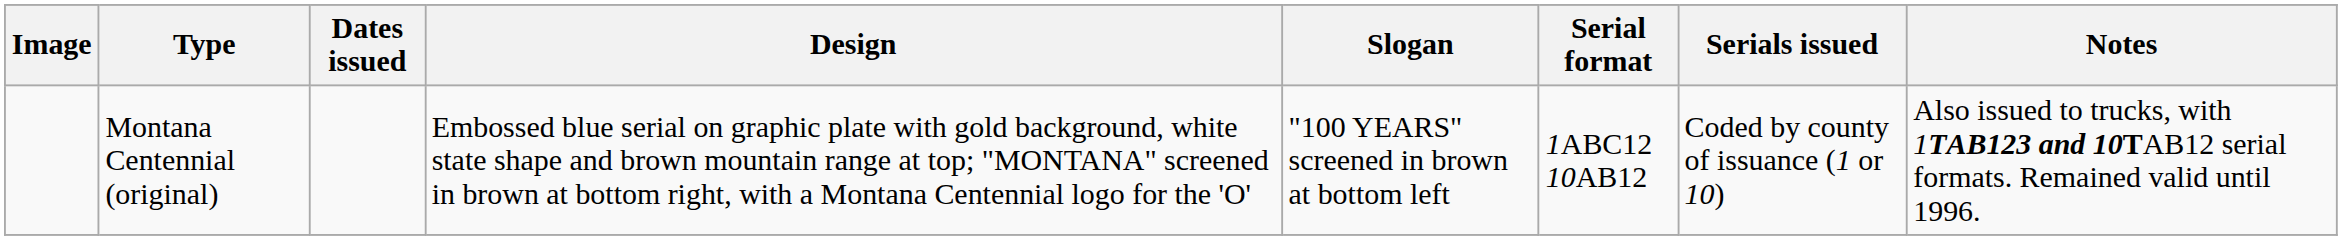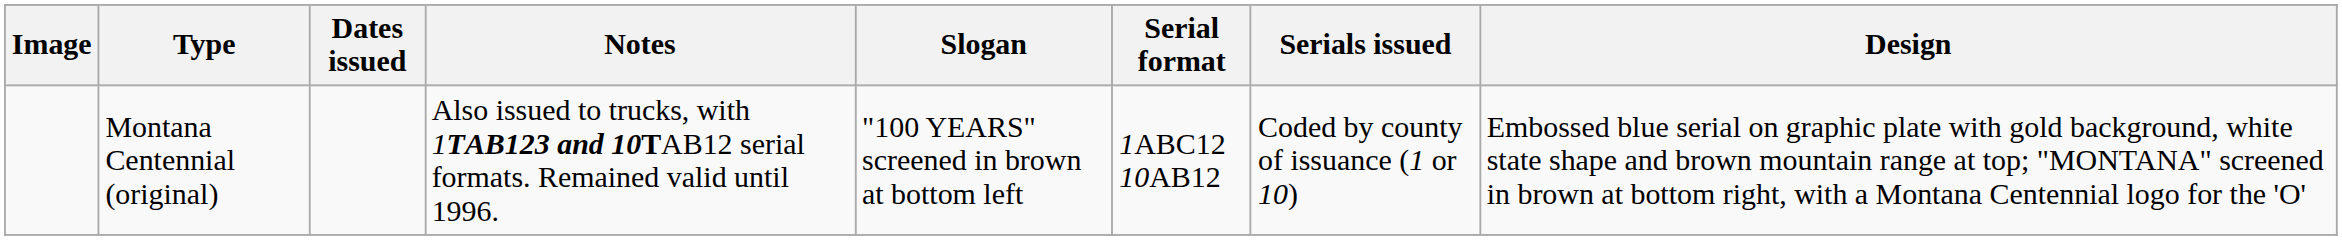columns swapped: Design <-> Notes
